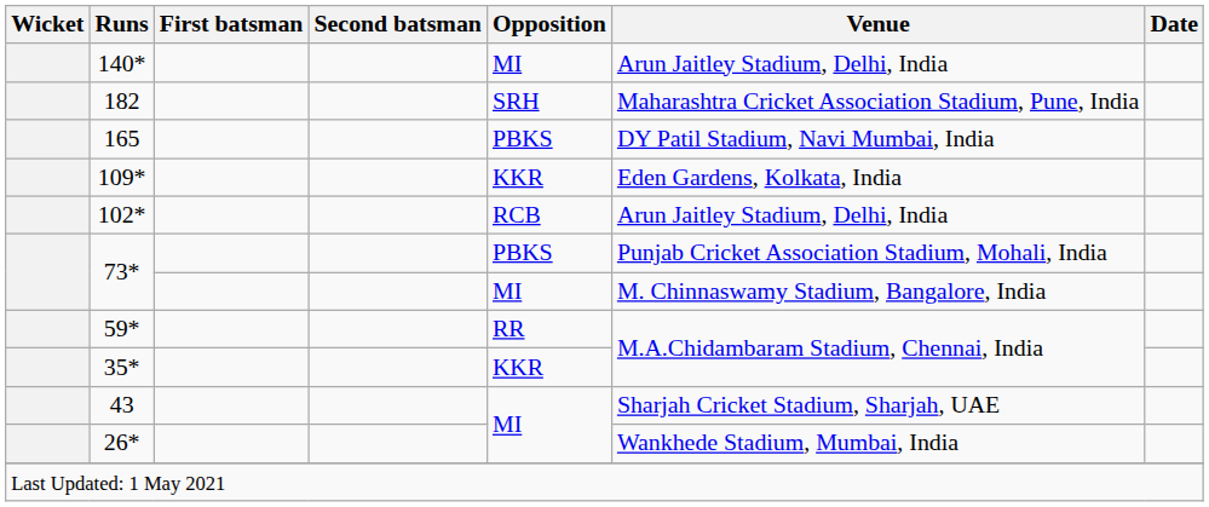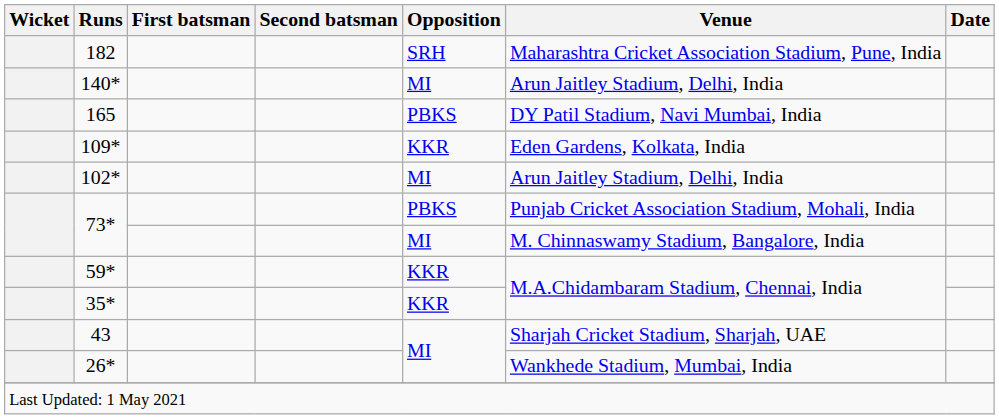rows swapped: 182 <-> 140*
102* | Opposition: RCB -> MI
59* | Opposition: RR -> KKR
